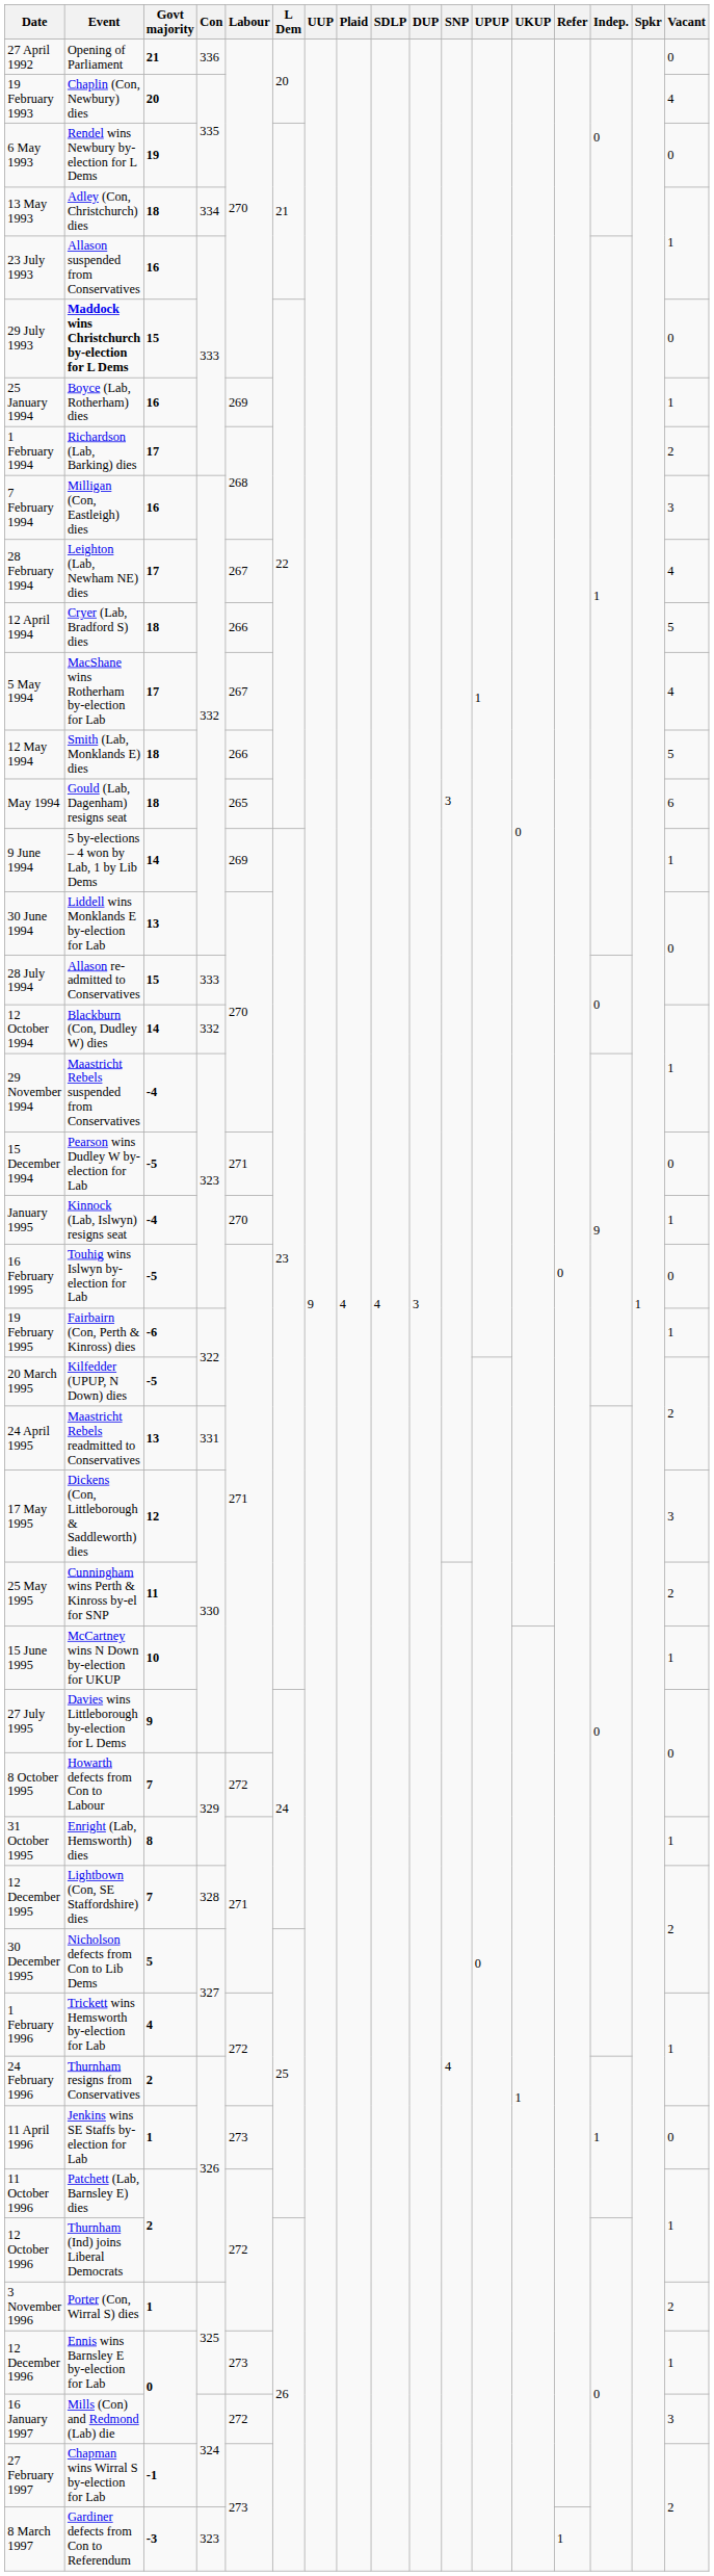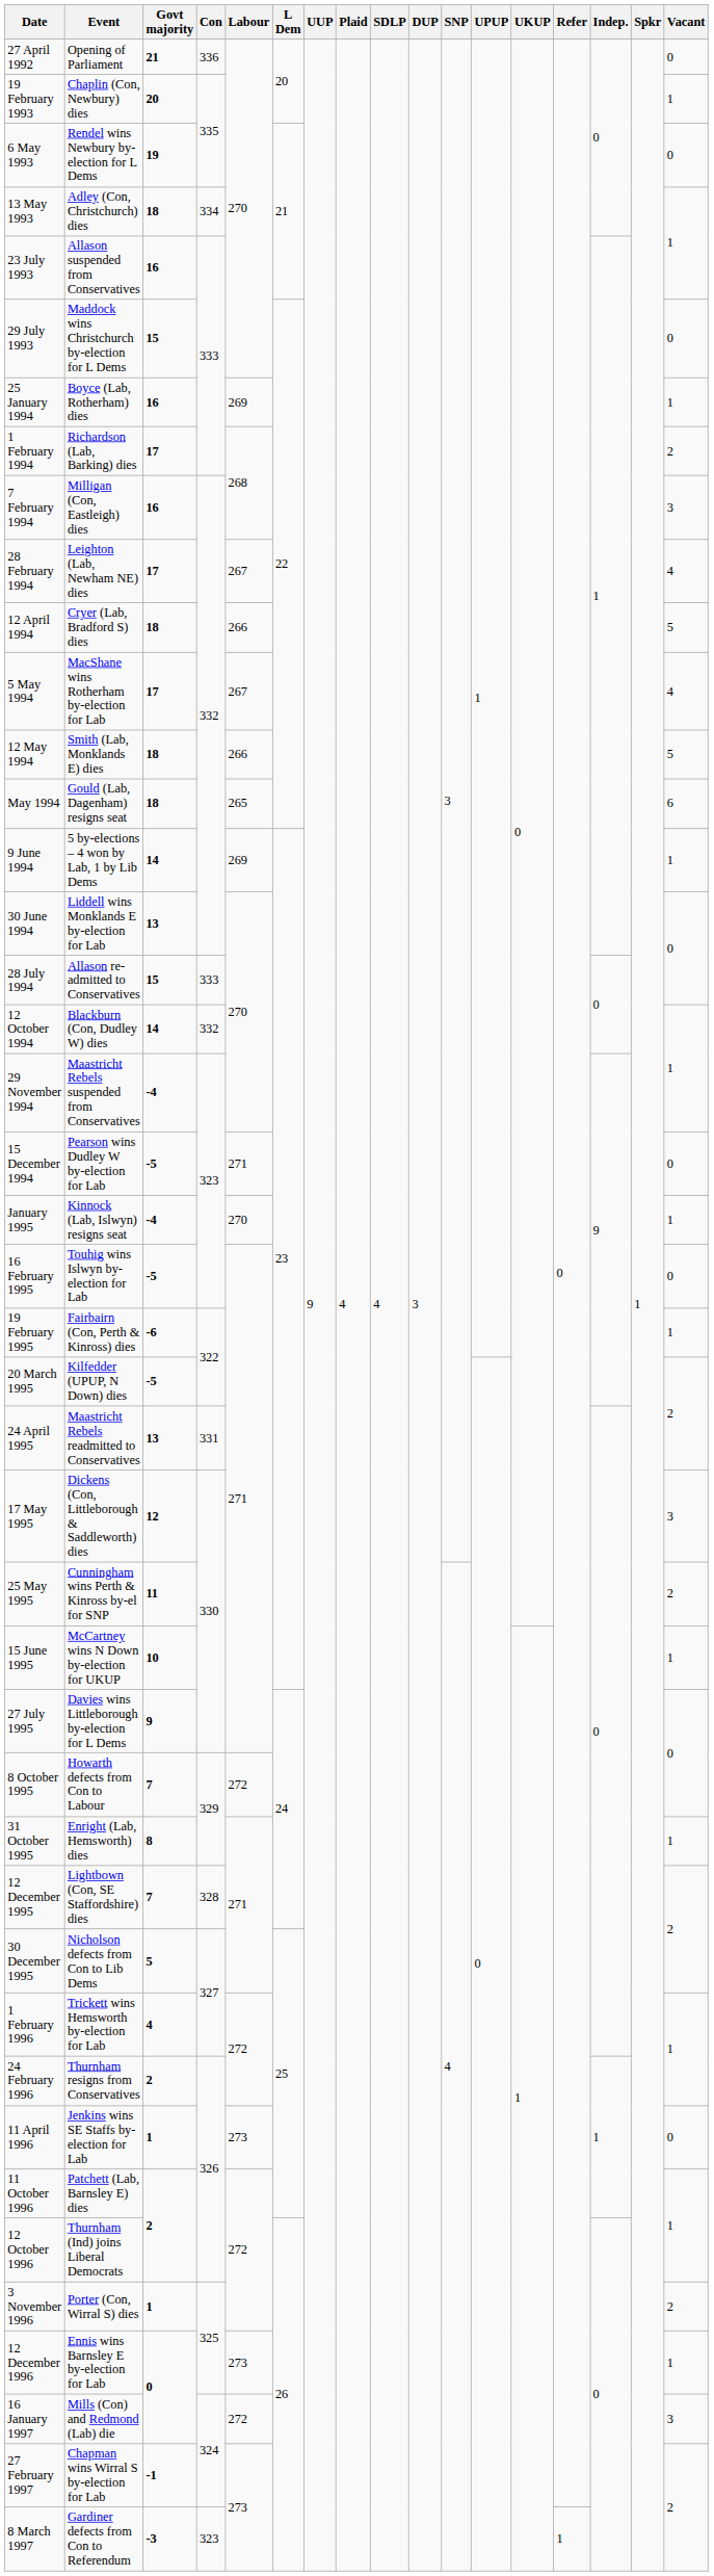19 February 1993 | Vacant: 4 -> 1
29 July 1993 | Event: bold -> normal
